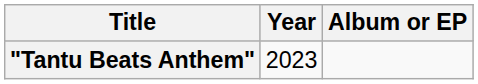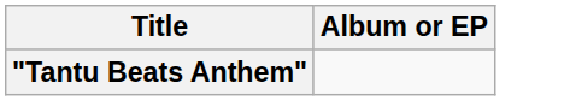- column: Year | 2023
